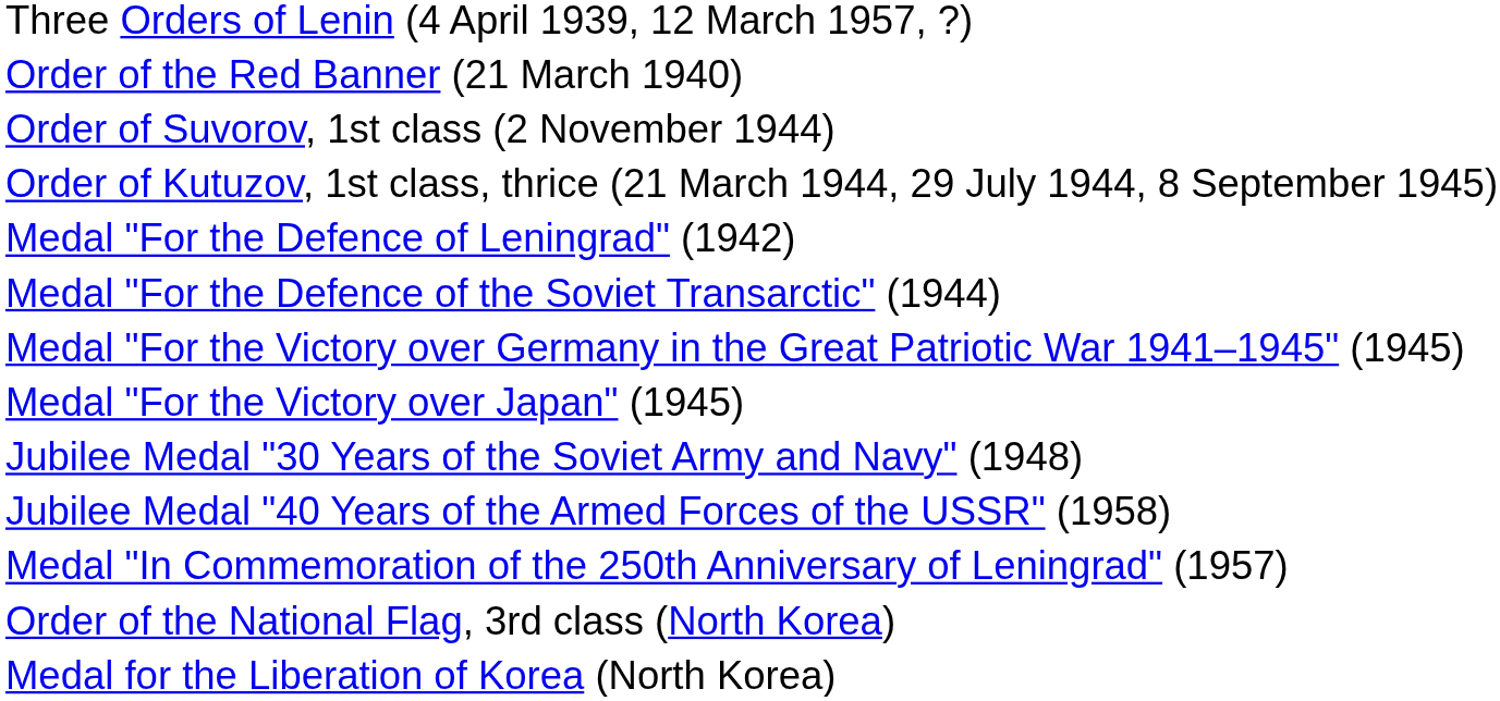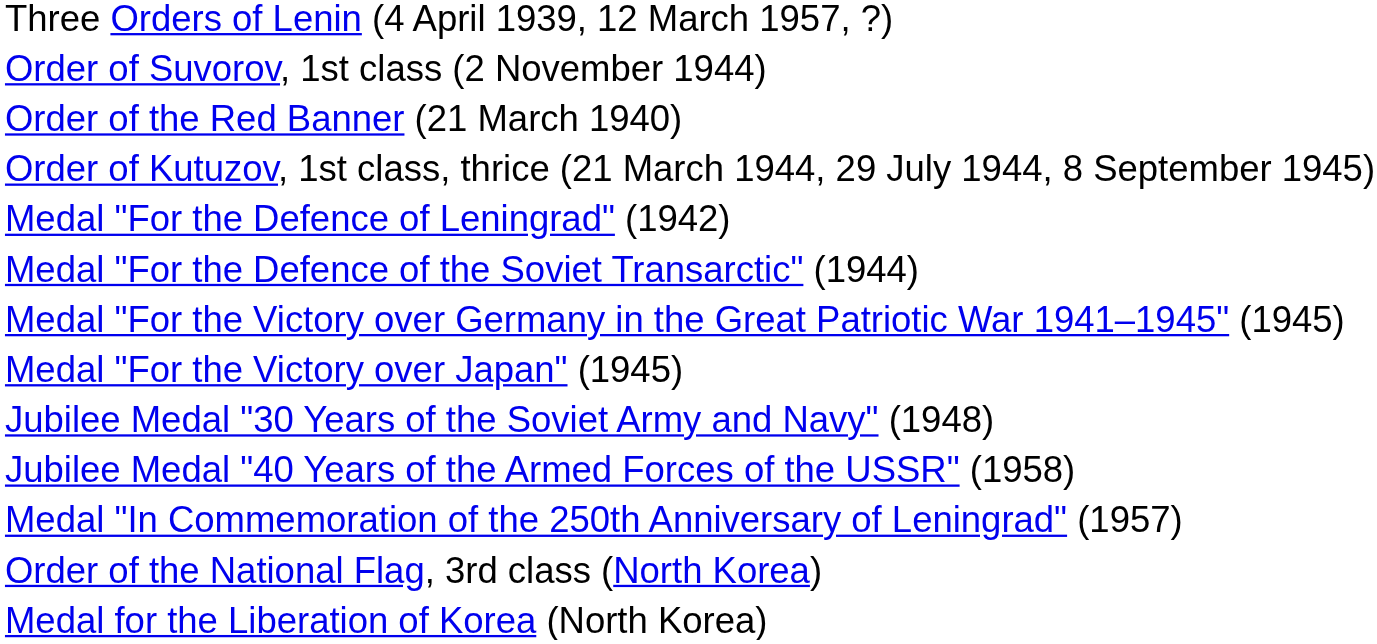rows swapped: Order of the Red Banner (21 March 1940) <-> Order of Suvorov, 1st class (2 November 1944)
